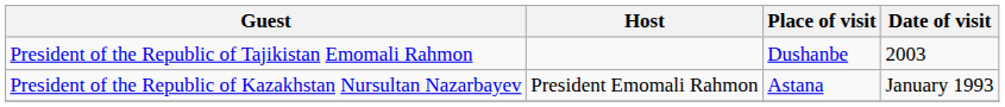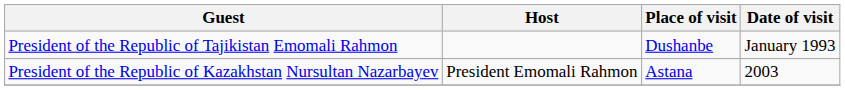President of the Republic of Tajikistan Emomali Rahmon | Date of visit: 2003 -> January 1993
President of the Republic of Kazakhstan Nursultan Nazarbayev | Date of visit: January 1993 -> 2003
